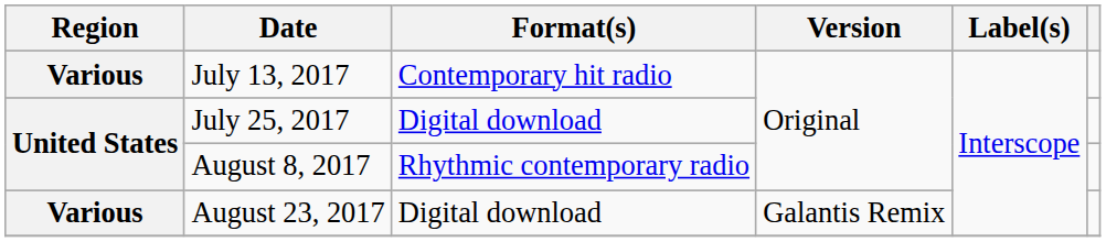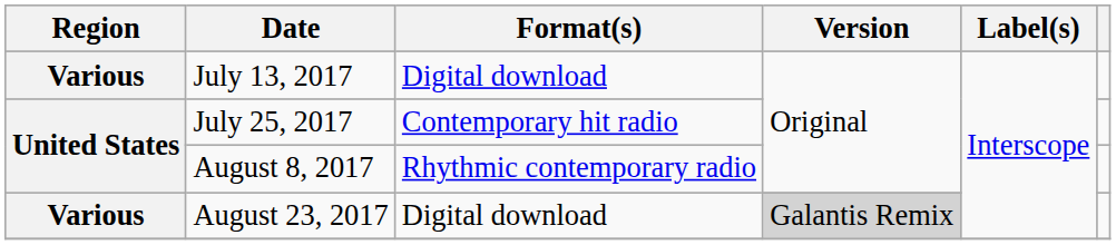July 13, 2017 | Format(s): Contemporary hit radio -> Digital download
July 25, 2017 | Format(s): Digital download -> Contemporary hit radio
August 23, 2017 | Version: no background -> lightgrey background
